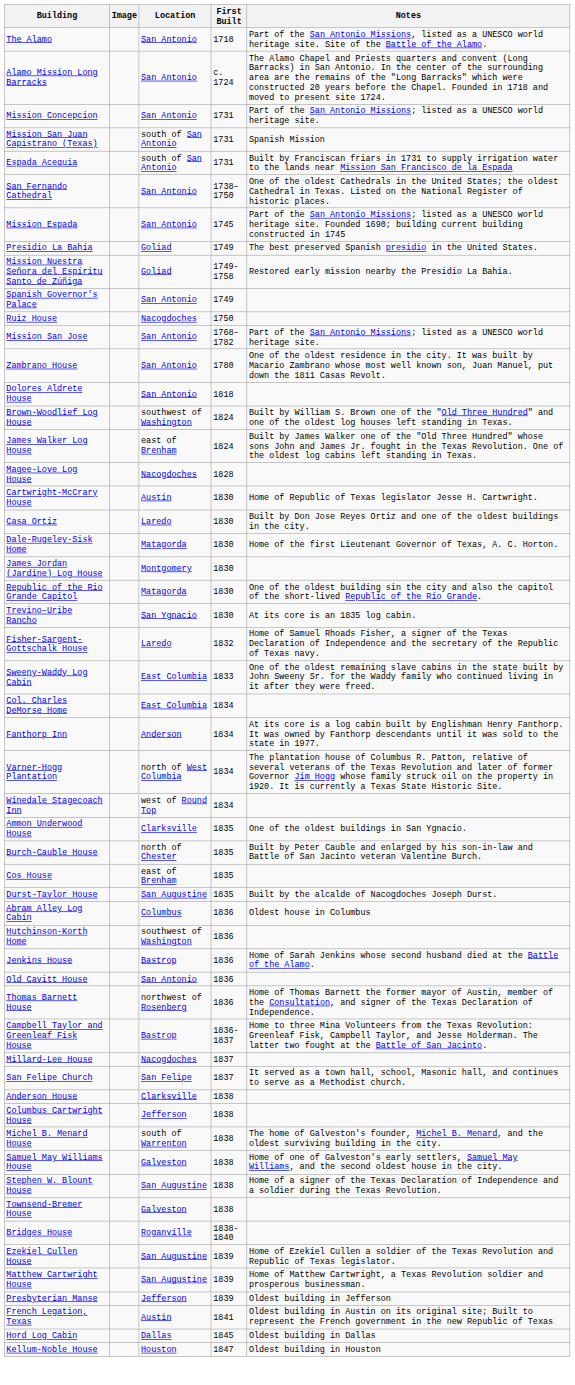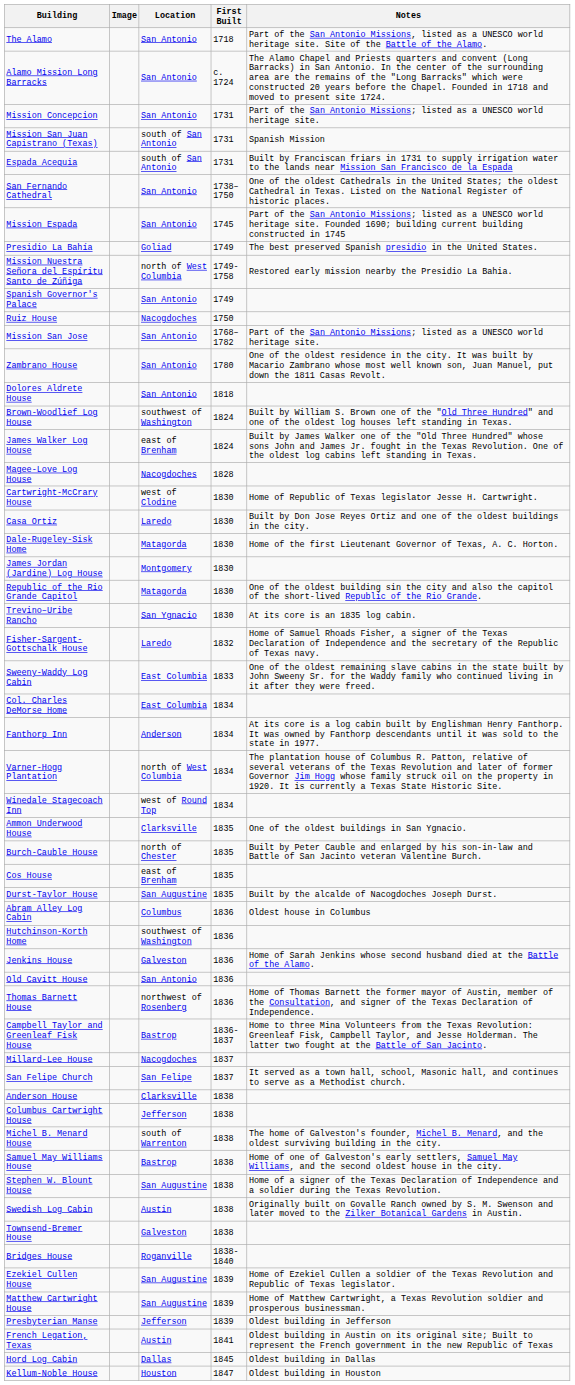Mission Nuestra Señora del Espíritu Santo de Zúñiga | Location: Goliad -> north of West Columbia
Cartwright-McCrary House | Location: Austin -> west of Clodine
Jenkins House | Location: Bastrop -> Galveston
Samuel May Williams House | Location: Galveston -> Bastrop
+ row: Swedish Log Cabin | Austin | 1838 | Originally built on Govalle Ranch owned by S. M. Swenson and later moved to the Zilker Botanical Gardens in Austin.
